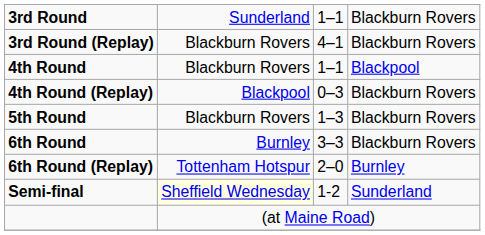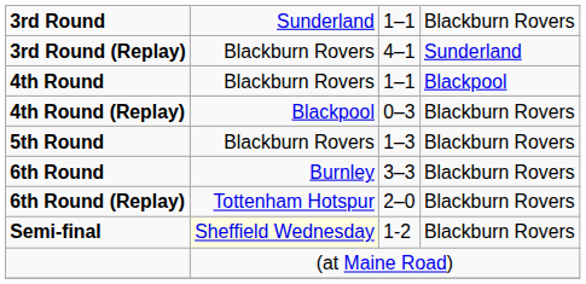3rd Round (Replay) | column 4: Blackburn Rovers -> Sunderland
6th Round (Replay) | column 4: Burnley -> Blackburn Rovers
Semi-final | column 4: Sunderland -> Blackburn Rovers
